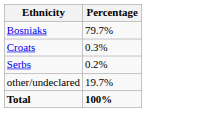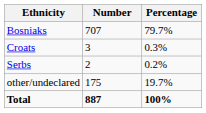+ column: Number | 707 | 3 | 2 | 175 | 887
